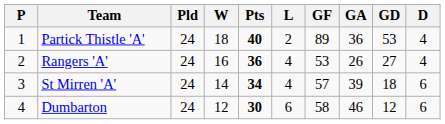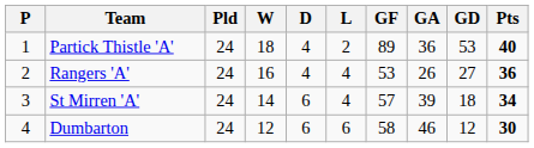columns swapped: D <-> Pts
